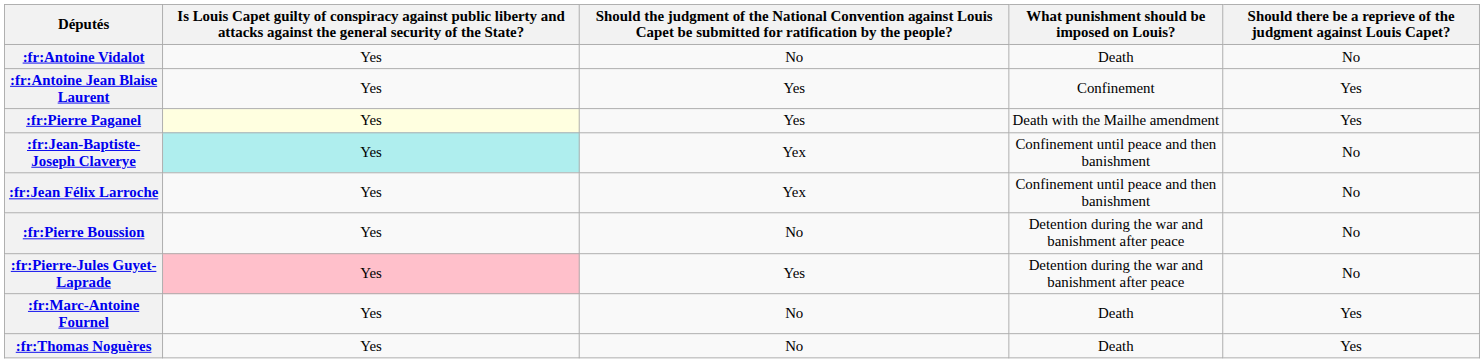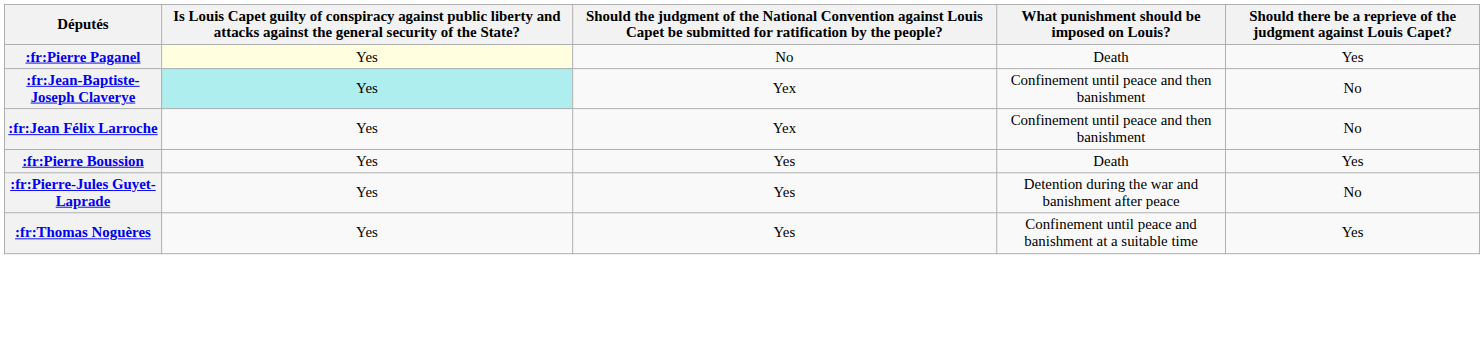- row: :fr:Antoine Vidalot | Yes | No | Death | No
- row: :fr:Antoine Jean Blaise Laurent | Yes | Yes | Confinement | Yes
:fr:Pierre Paganel | column 3: Yes -> No
:fr:Pierre Paganel | What punishment should be imposed on Louis?: Death with the Mailhe amendment -> Death
:fr:Pierre Boussion | column 3: No -> Yes
:fr:Pierre Boussion | What punishment should be imposed on Louis?: Detention during the war and banishment after peace -> Death
:fr:Pierre Boussion | column 5: No -> Yes
:fr:Pierre-Jules Guyet-Laprade | column 2: pink background -> no background
- row: :fr:Marc-Antoine Fournel | Yes | No | Death | Yes
:fr:Thomas Noguères | column 3: No -> Yes
:fr:Thomas Noguères | What punishment should be imposed on Louis?: Death -> Confinement until peace and banishment at a suitable time
